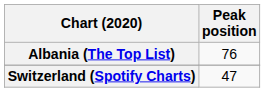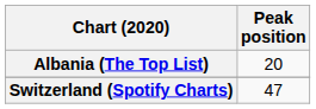Albania (The Top List) | Peak position: 76 -> 20
